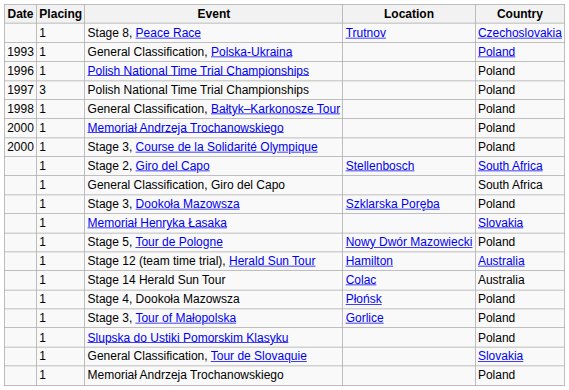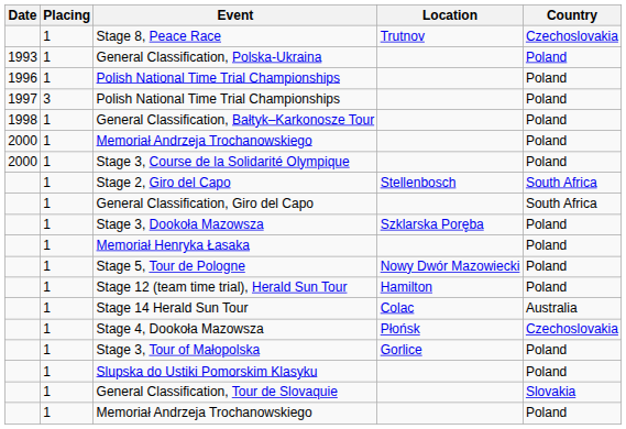Memoriał Henryka Łasaka | Country: Slovakia -> Poland
Stage 12 (team time trial), Herald Sun Tour | Country: Australia -> Poland
Stage 4, Dookoła Mazowsza | Country: Poland -> Czechoslovakia
